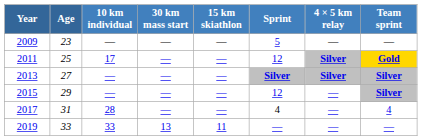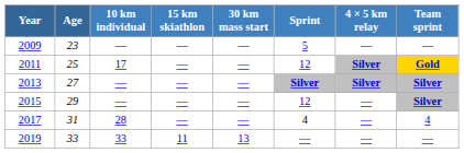columns swapped: 15 km skiathlon <-> 30 km mass start
